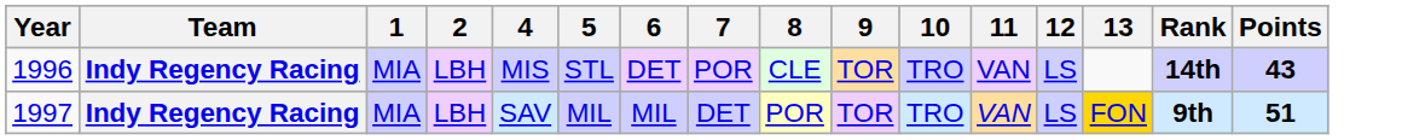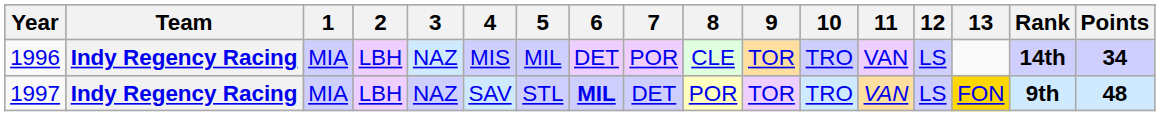+ column: 3 | NAZ | NAZ
1996 | 5: STL -> MIL
1996 | Points: 43 -> 34
1997 | 5: MIL -> STL
1997 | 6: normal -> bold
1997 | Points: 51 -> 48
